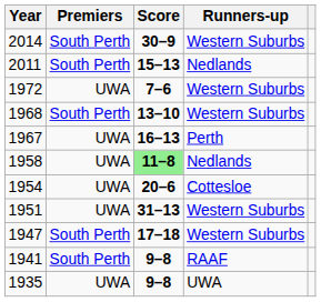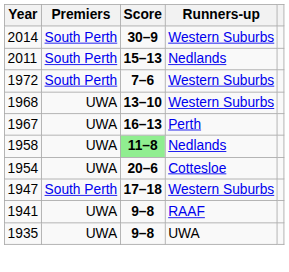1972 | Premiers: UWA -> South Perth
1968 | Premiers: South Perth -> UWA
- row: 1951 | UWA | 31–13 | Western Suburbs
1941 | Premiers: South Perth -> UWA
